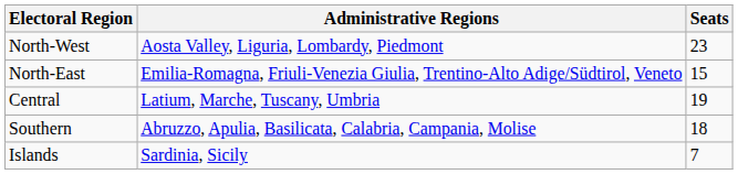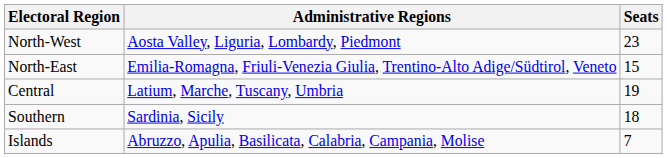Southern | Administrative Regions: Abruzzo, Apulia, Basilicata, Calabria, Campania, Molise -> Sardinia, Sicily
Islands | Administrative Regions: Sardinia, Sicily -> Abruzzo, Apulia, Basilicata, Calabria, Campania, Molise
